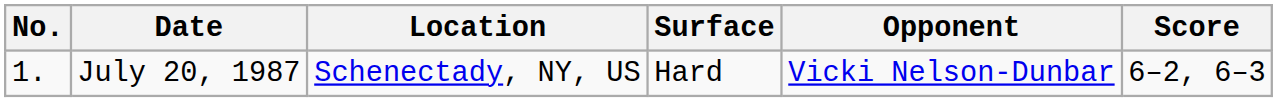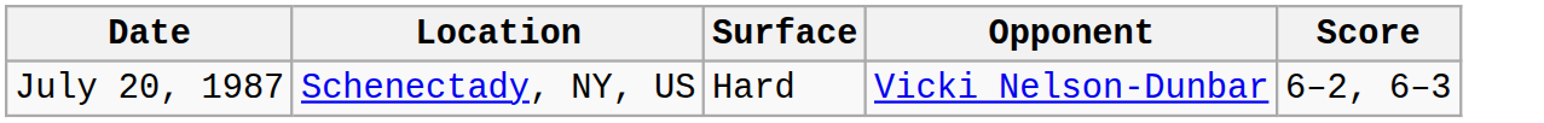- column: No. | 1.
